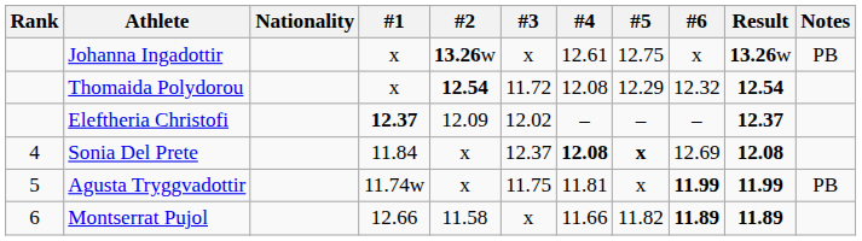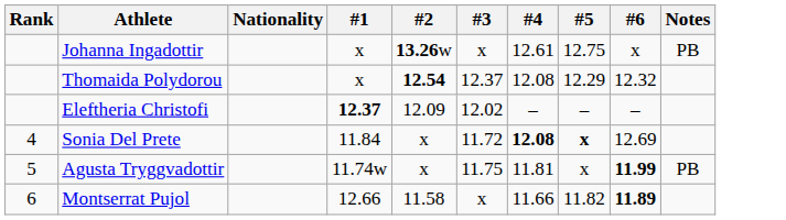- column: Result | 13.26w | 12.54 | 12.37 | 12.08 | 11.99 | 11.89
Thomaida Polydorou | #3: 11.72 -> 12.37
Sonia Del Prete | #3: 12.37 -> 11.72
